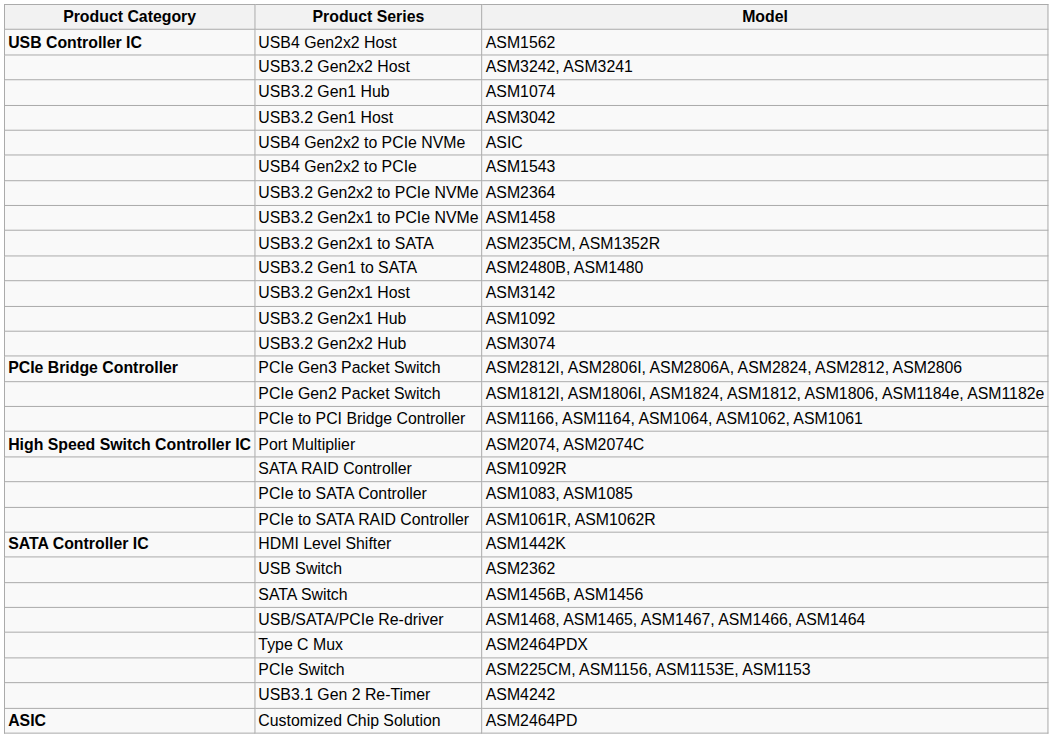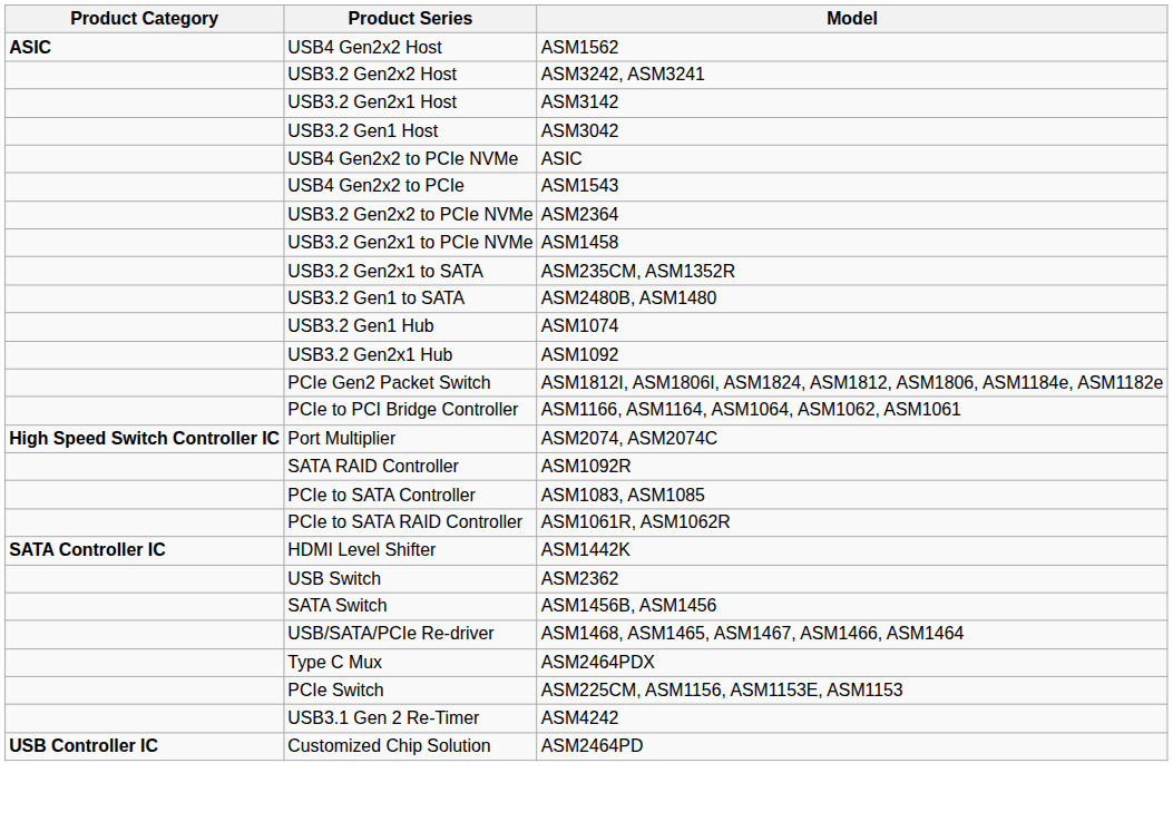USB4 Gen2x2 Host | Product Category: USB Controller IC -> ASIC
rows swapped: USB3.2 Gen2x1 Host <-> USB3.2 Gen1 Hub
- row: USB3.2 Gen2x2 Hub | ASM3074
- row: PCIe Bridge Controller | PCIe Gen3 Packet Switch | ASM2812I, ASM2806I, ASM2806A, ASM2824, ASM2812, ASM2806
Customized Chip Solution | Product Category: ASIC -> USB Controller IC
